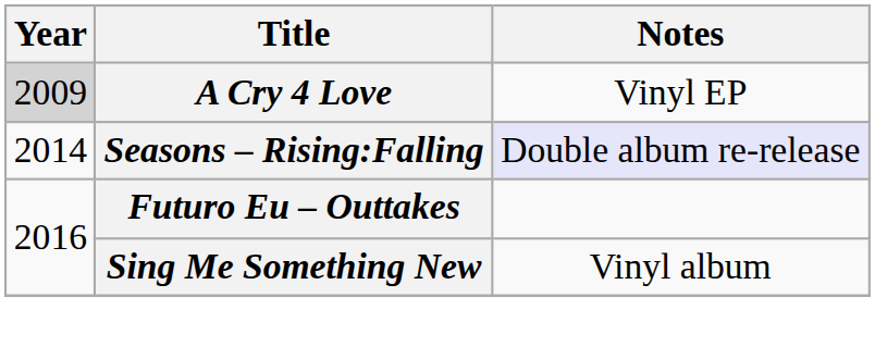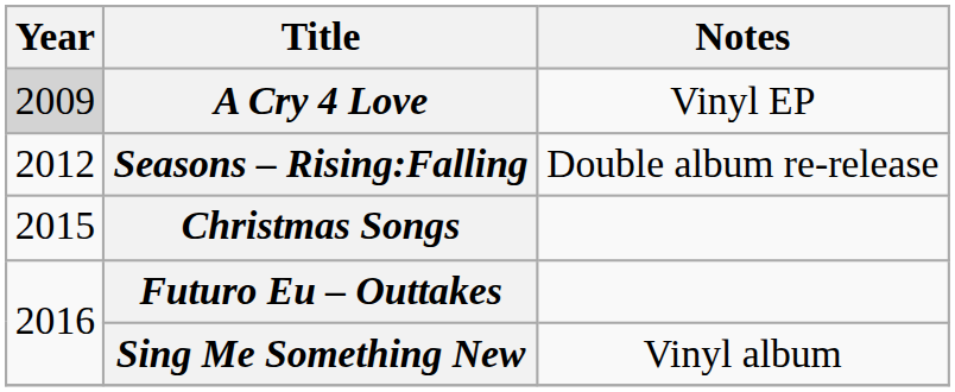Seasons – Rising:Falling | Year: 2014 -> 2012
Seasons – Rising:Falling | Notes: lavender background -> no background
+ row: 2015 | Christmas Songs
